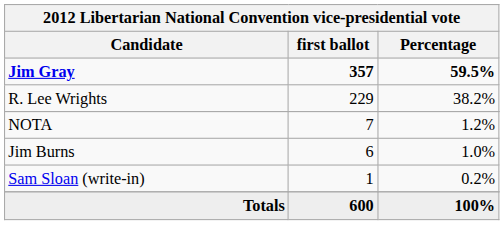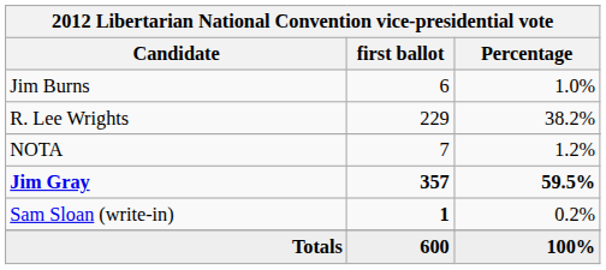rows swapped: Jim Gray <-> Jim Burns
Sam Sloan (write-in) | first ballot: normal -> bold
